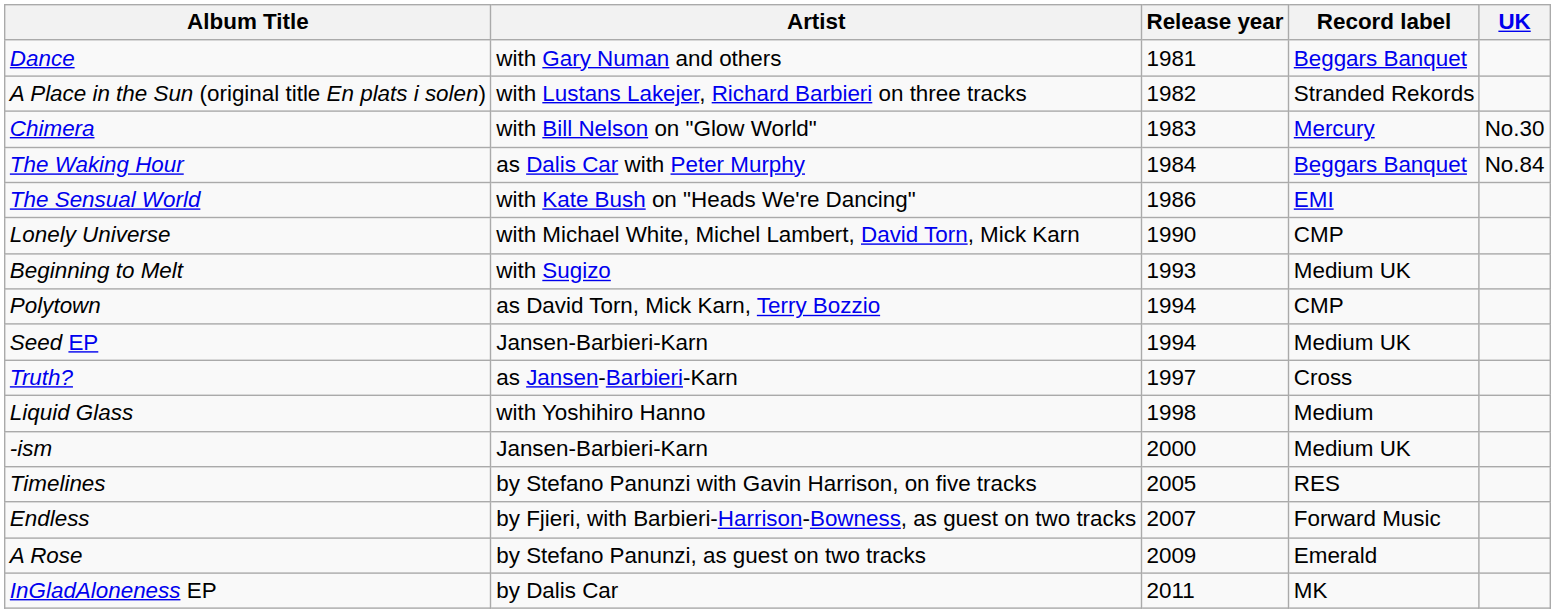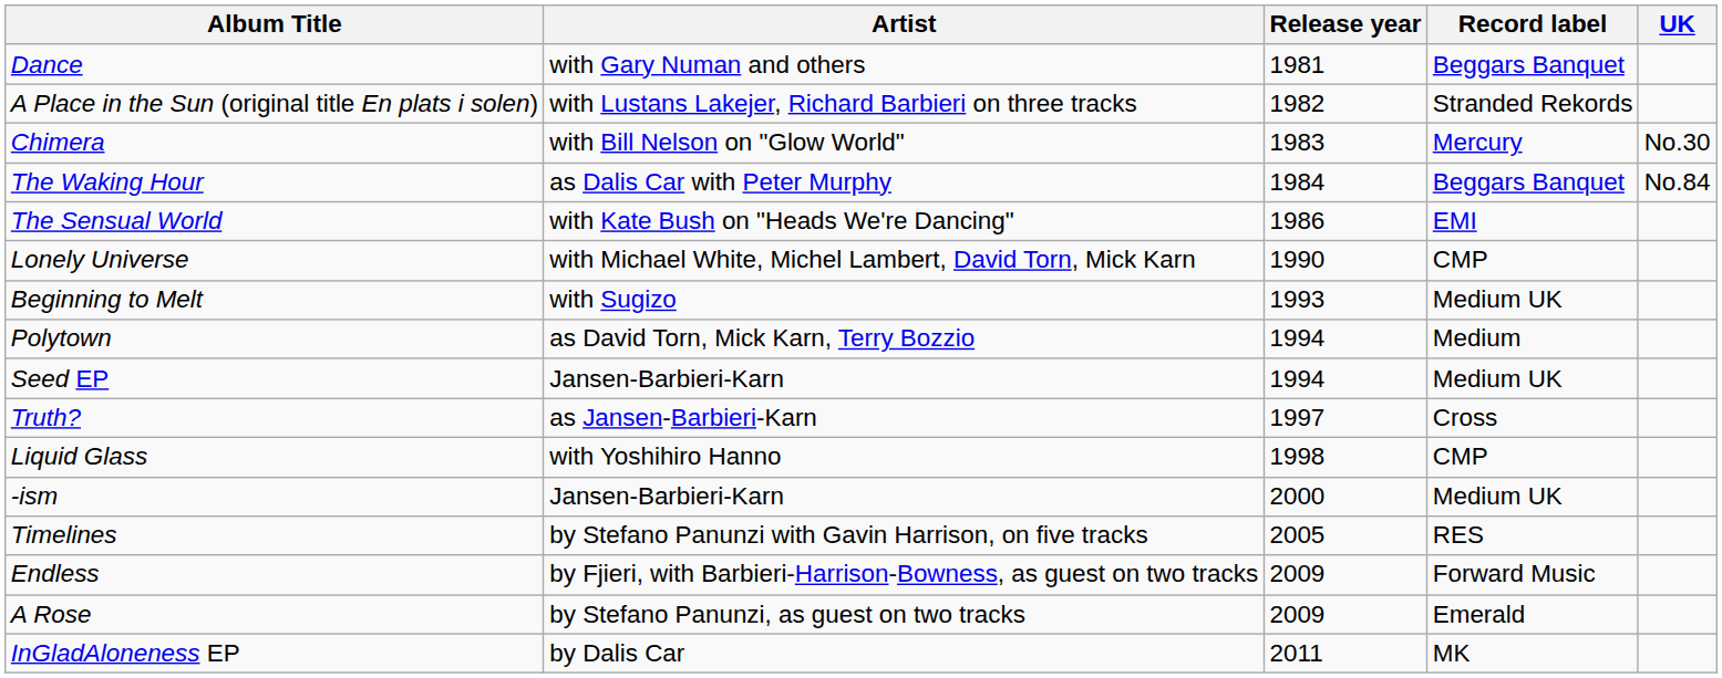Polytown | Record label: CMP -> Medium
Liquid Glass | Record label: Medium -> CMP
Endless | Release year: 2007 -> 2009
